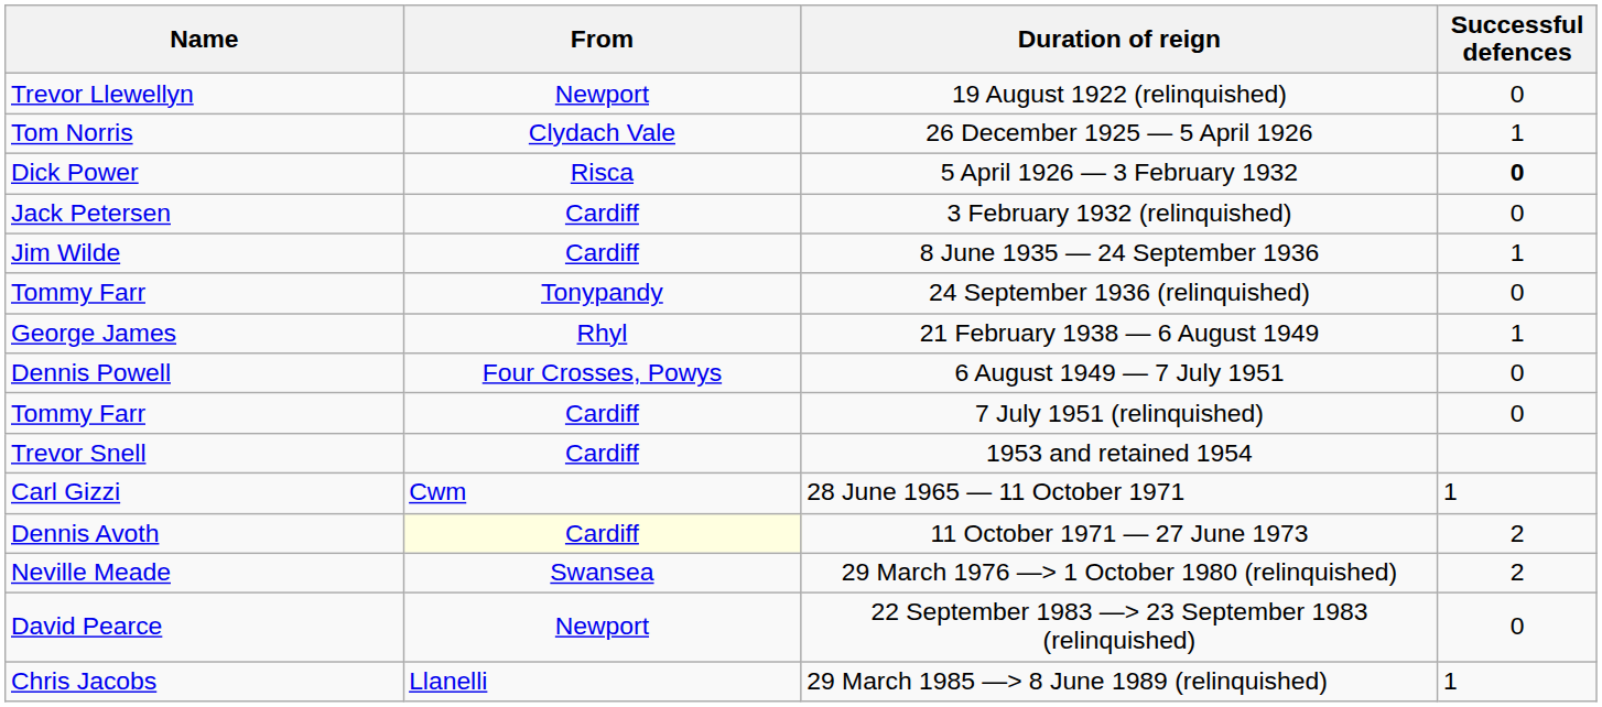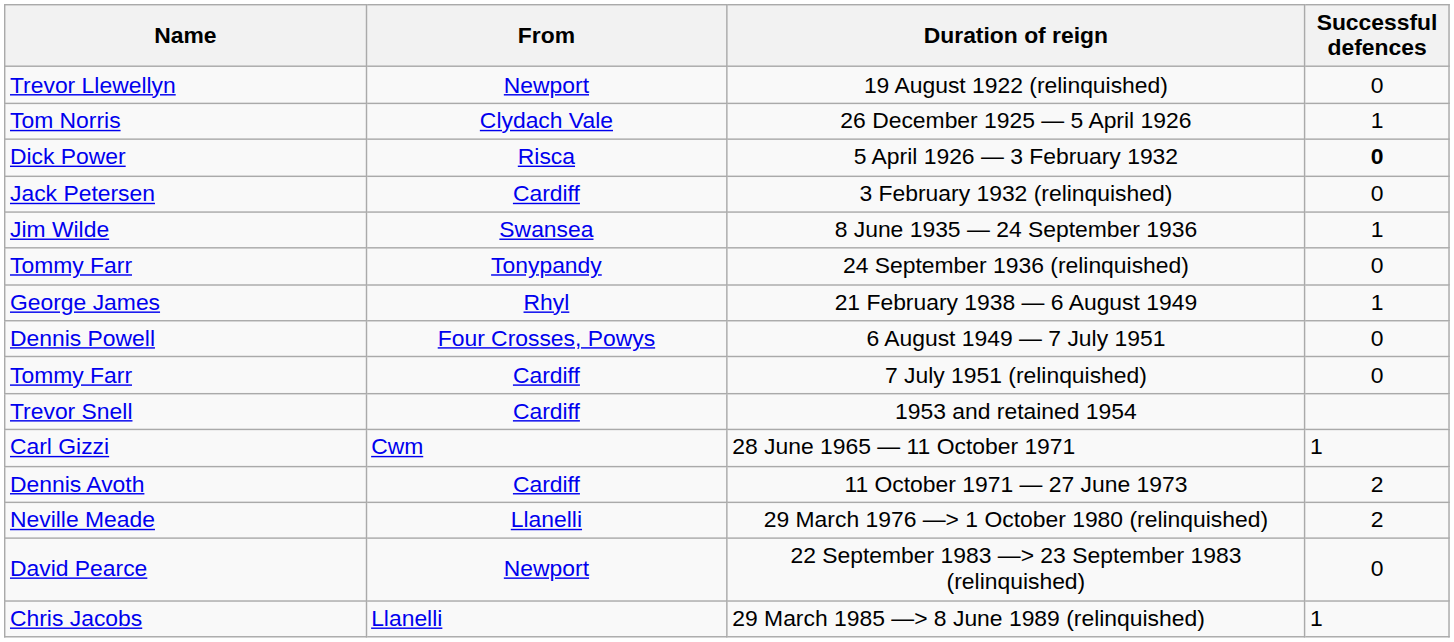8 June 1935 — 24 September 1936 | From: Cardiff -> Swansea
11 October 1971 — 27 June 1973 | From: lightyellow background -> no background
29 March 1976 —> 1 October 1980 (relinquished) | From: Swansea -> Llanelli
